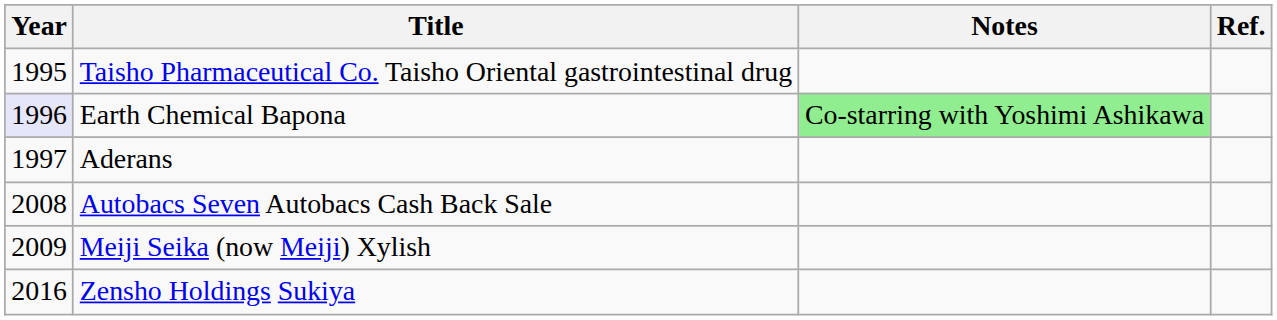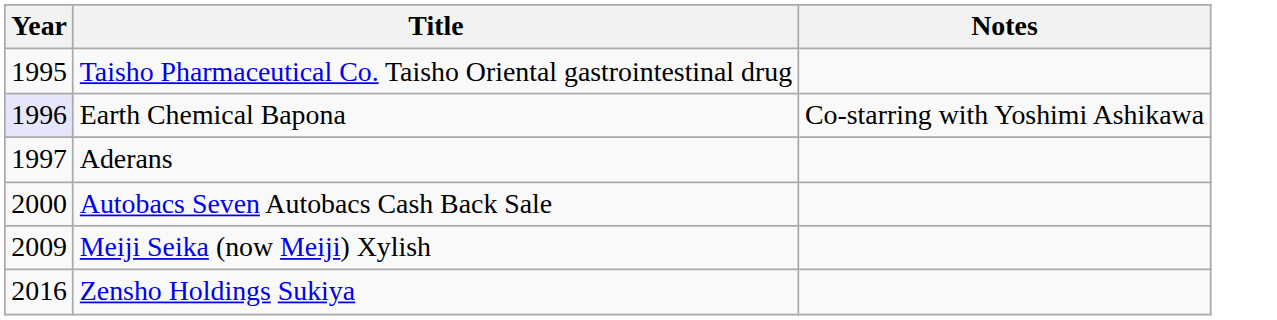- column: Ref.
Earth Chemical Bapona | Notes: lightgreen background -> no background
Autobacs Seven Autobacs Cash Back Sale | Year: 2008 -> 2000
